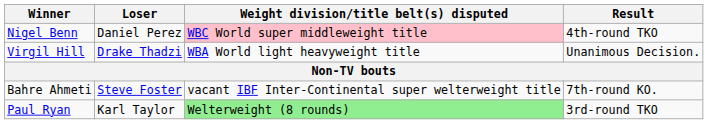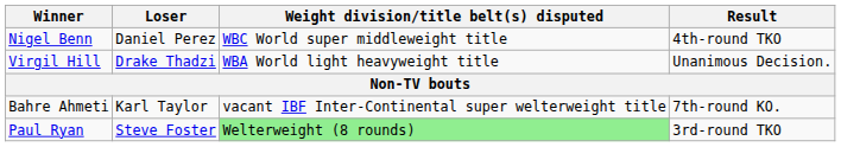Nigel Benn | Weight division/title belt(s) disputed: pink background -> no background
Bahre Ahmeti | Loser: Steve Foster -> Karl Taylor
Paul Ryan | Loser: Karl Taylor -> Steve Foster
